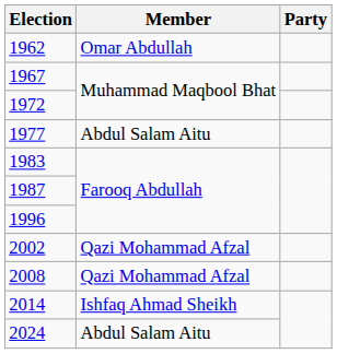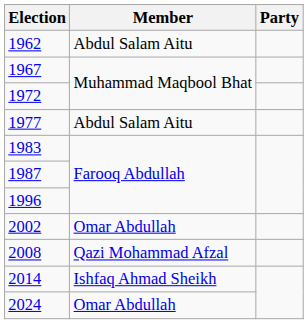1962 | Member: Omar Abdullah -> Abdul Salam Aitu
2002 | Member: Qazi Mohammad Afzal -> Omar Abdullah
2024 | Member: Abdul Salam Aitu -> Omar Abdullah
